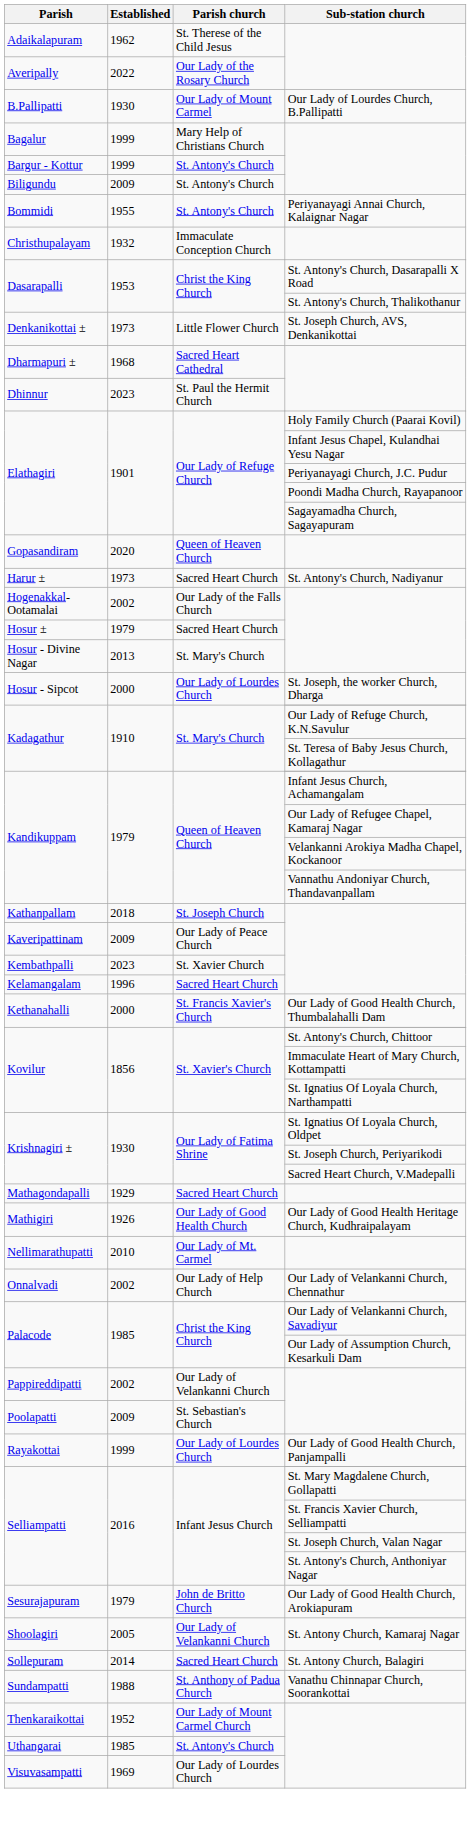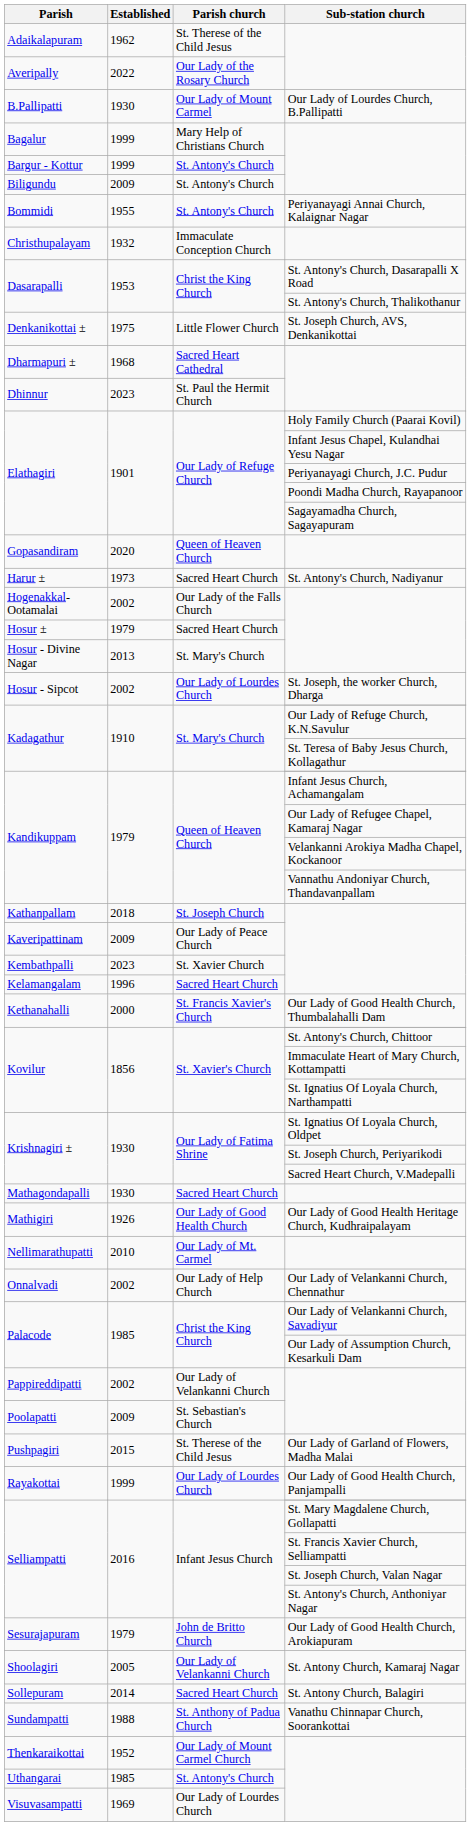Denkanikottai ± | Established: 1973 -> 1975
Hosur - Sipcot | Established: 2000 -> 2002
Mathagondapalli | Established: 1929 -> 1930
+ row: Pushpagiri | 2015 | St. Therese of the Child Jesus | Our Lady of Garland of Flowers, Madha Malai
